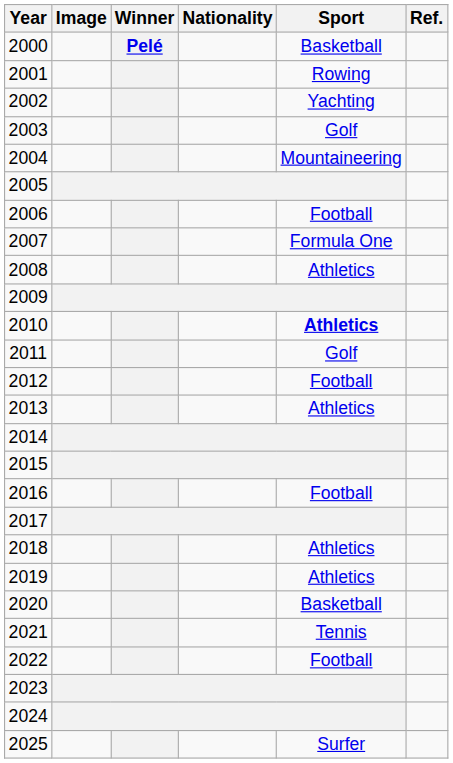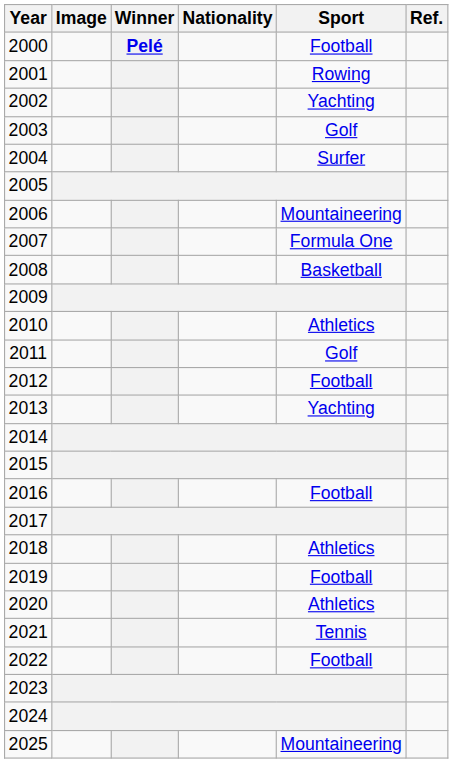2000 | Sport: Basketball -> Football
2004 | Sport: Mountaineering -> Surfer
2006 | Sport: Football -> Mountaineering
2008 | Sport: Athletics -> Basketball
2010 | Sport: bold -> normal
2013 | Sport: Athletics -> Yachting
2019 | Sport: Athletics -> Football
2020 | Sport: Basketball -> Athletics
2025 | Sport: Surfer -> Mountaineering
